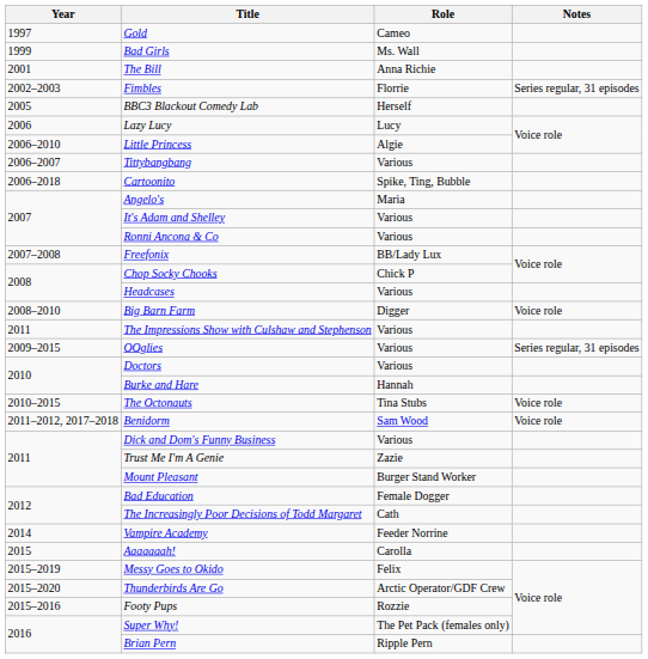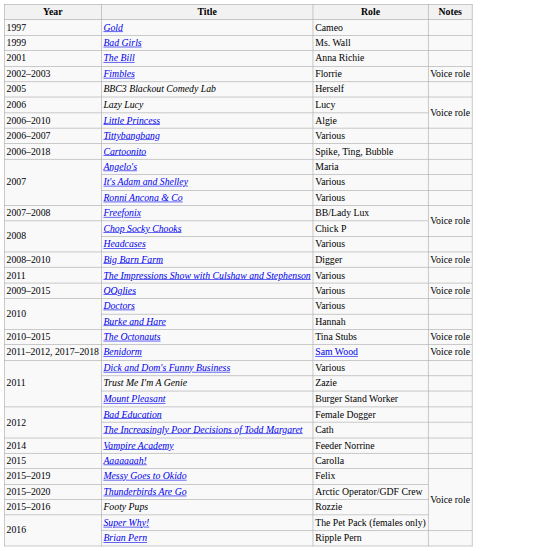Fimbles | Notes: Series regular, 31 episodes -> Voice role
OOglies | Notes: Series regular, 31 episodes -> Voice role
